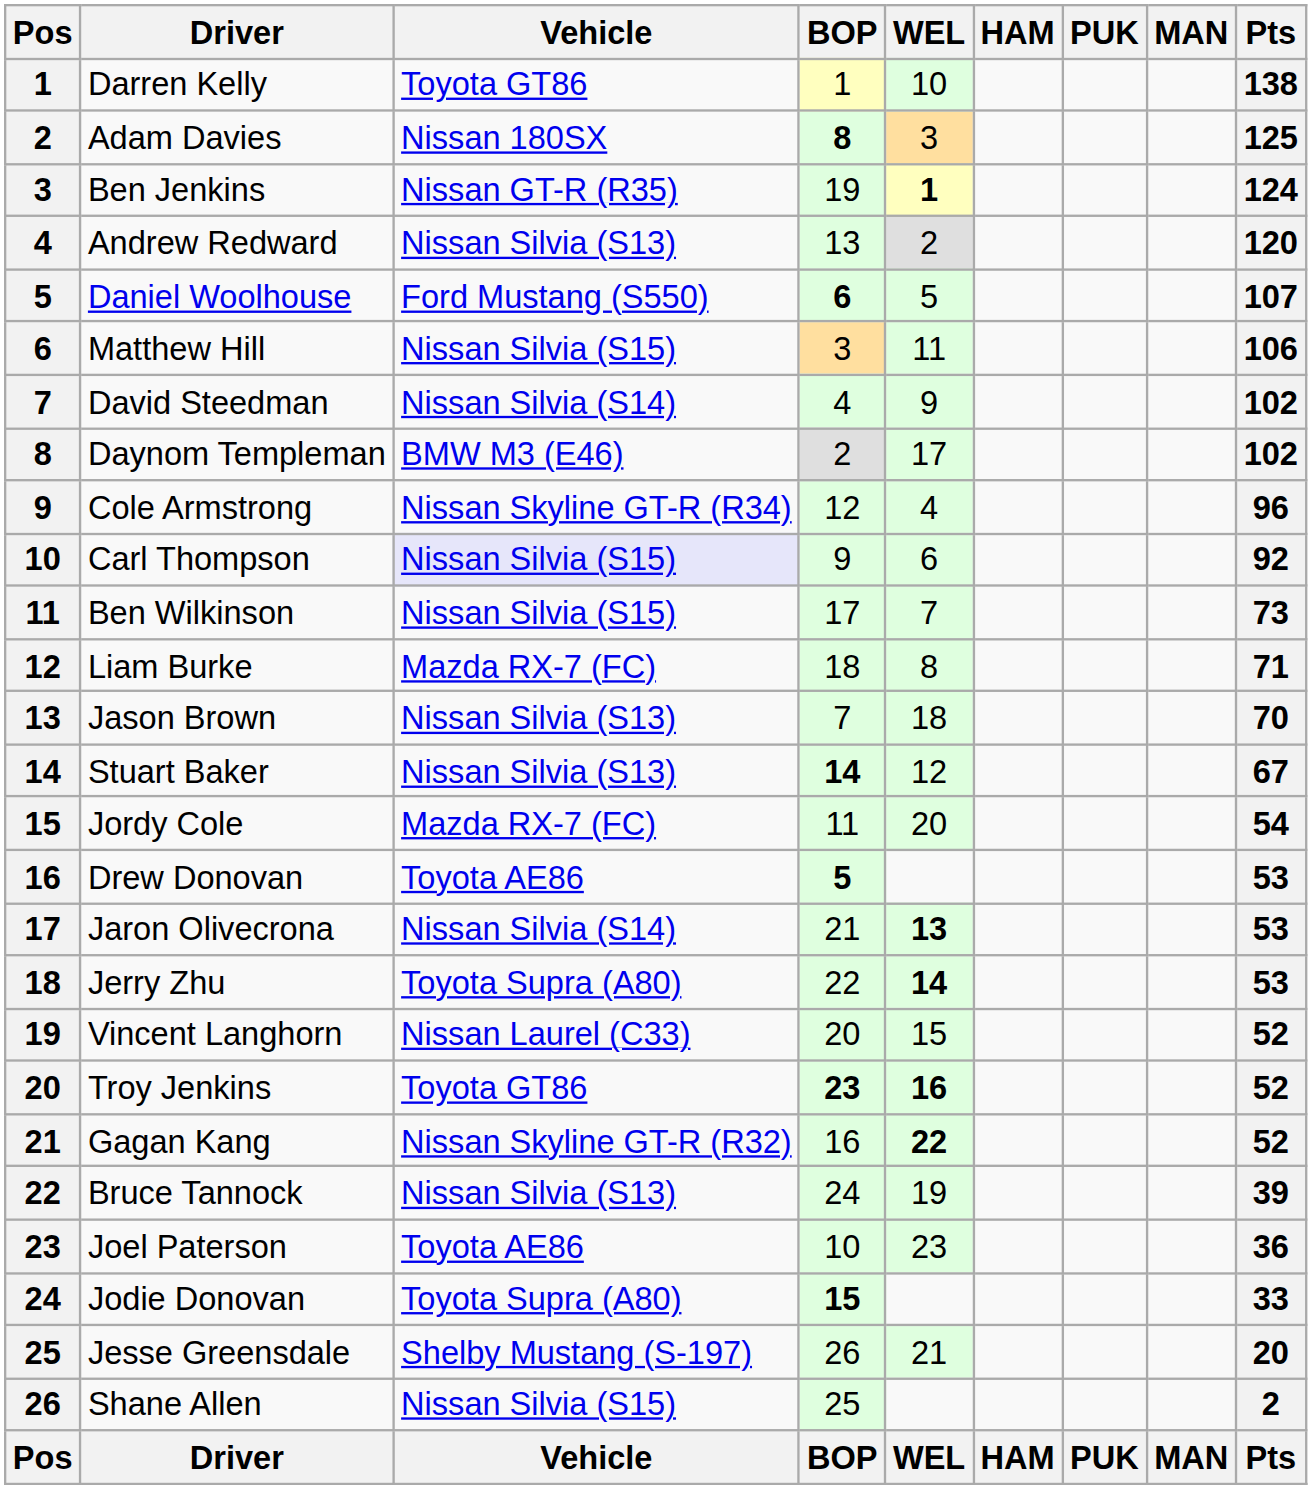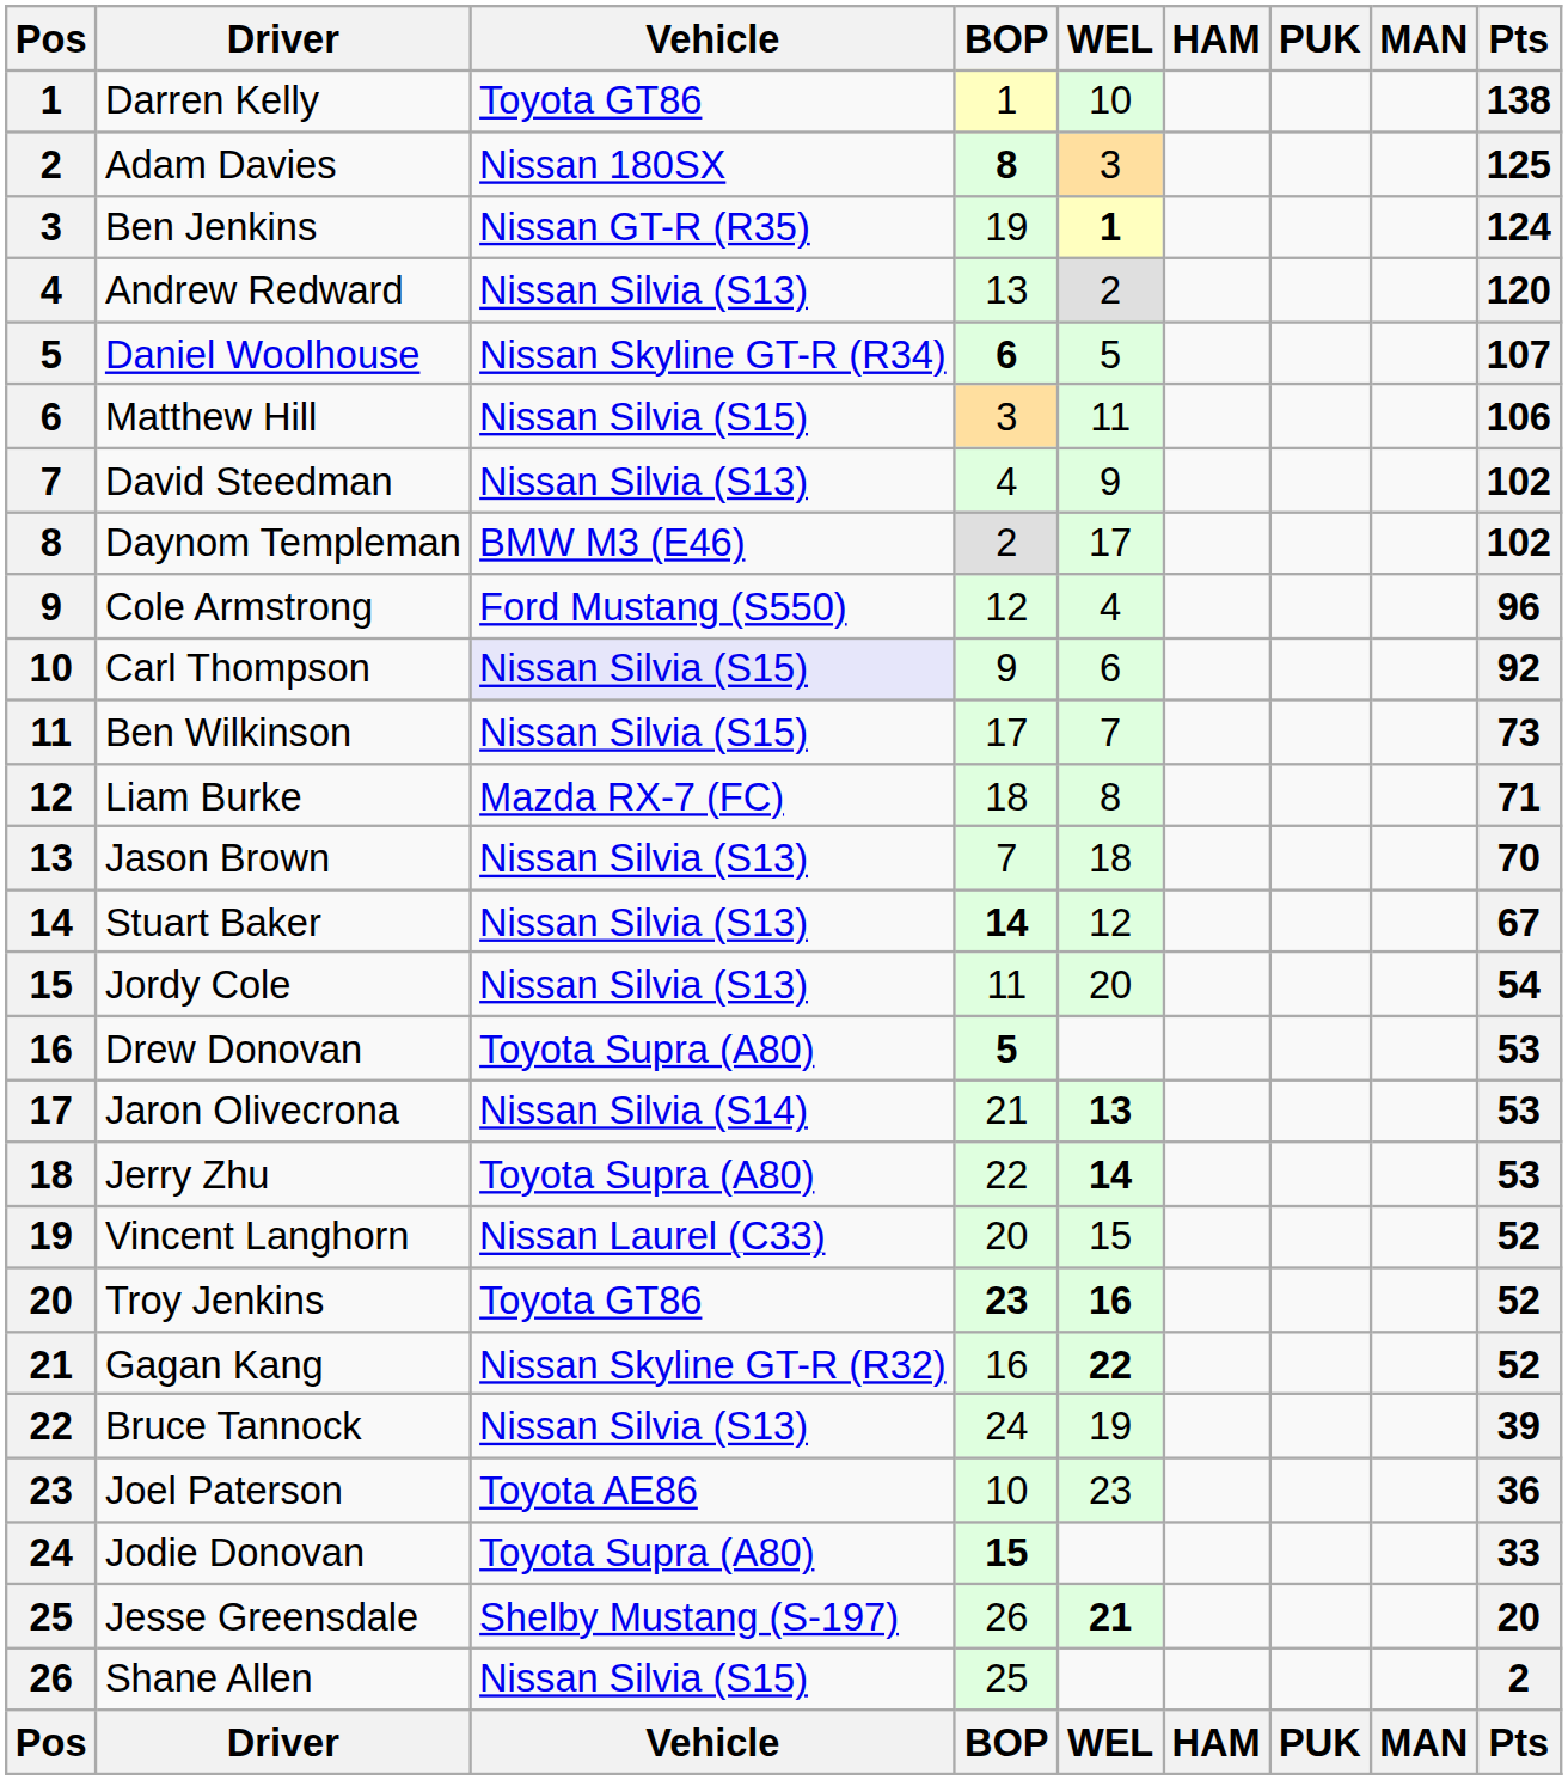Daniel Woolhouse | Vehicle: Ford Mustang (S550) -> Nissan Skyline GT-R (R34)
David Steedman | Vehicle: Nissan Silvia (S14) -> Nissan Silvia (S13)
Cole Armstrong | Vehicle: Nissan Skyline GT-R (R34) -> Ford Mustang (S550)
Jordy Cole | Vehicle: Mazda RX-7 (FC) -> Nissan Silvia (S13)
Drew Donovan | Vehicle: Toyota AE86 -> Toyota Supra (A80)
Jesse Greensdale | WEL: normal -> bold
